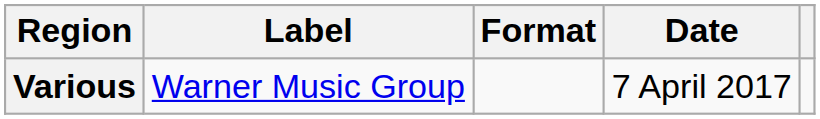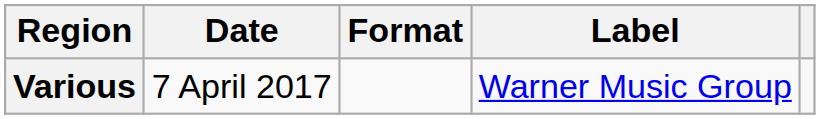columns swapped: Date <-> Label
